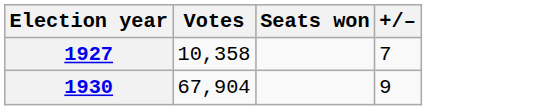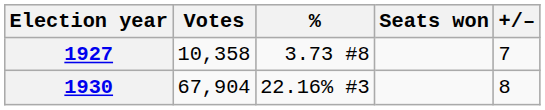+ column: % | 3.73 #8 | 22.16% #3
1930 | +/–: 9 -> 8
